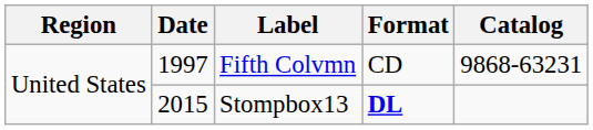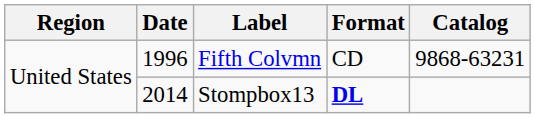Fifth Colvmn | Date: 1997 -> 1996
Stompbox13 | Date: 2015 -> 2014
